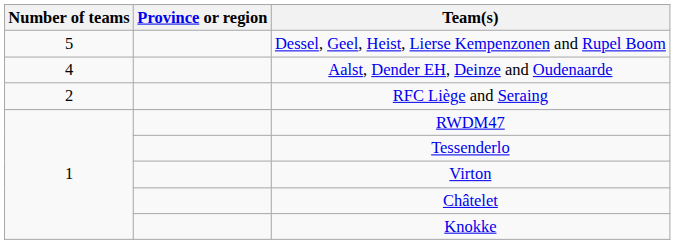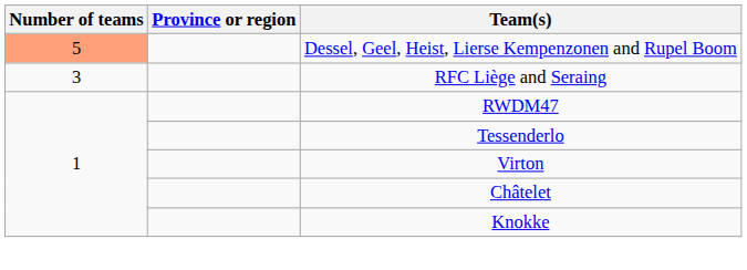Dessel, Geel, Heist, Lierse Kempenzonen and Rupel Boom | Number of teams: no background -> lightsalmon background
- row: 4 | Aalst, Dender EH, Deinze and Oudenaarde
RFC Liège and Seraing | Number of teams: 2 -> 3
